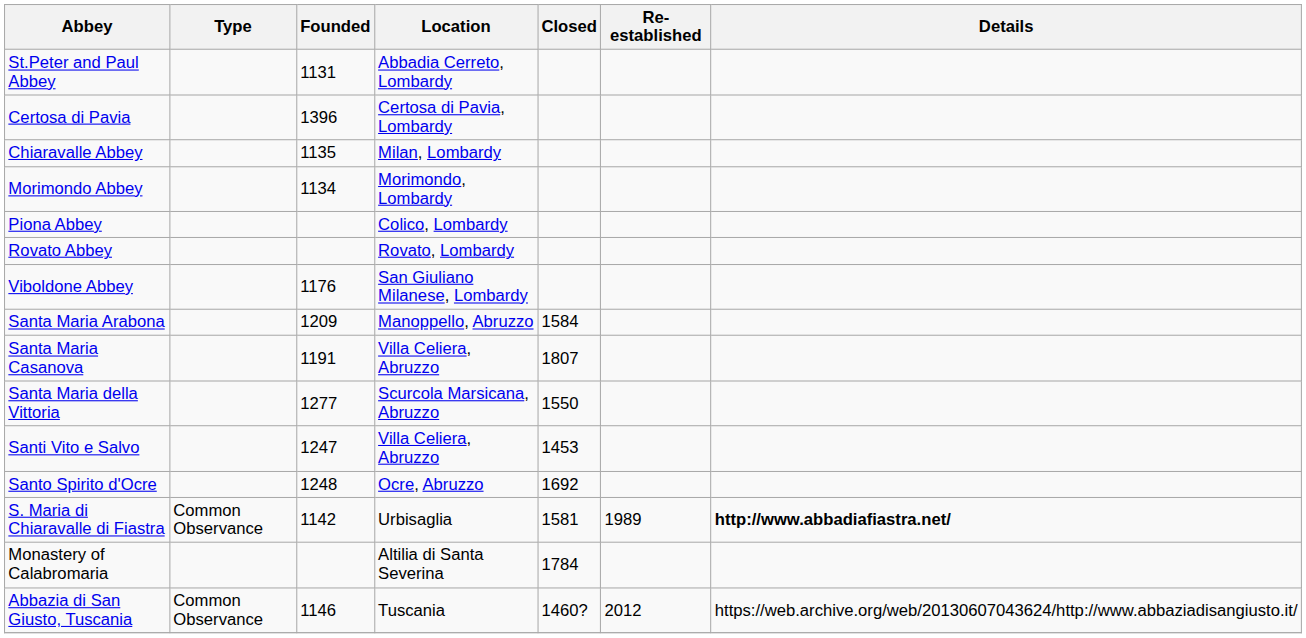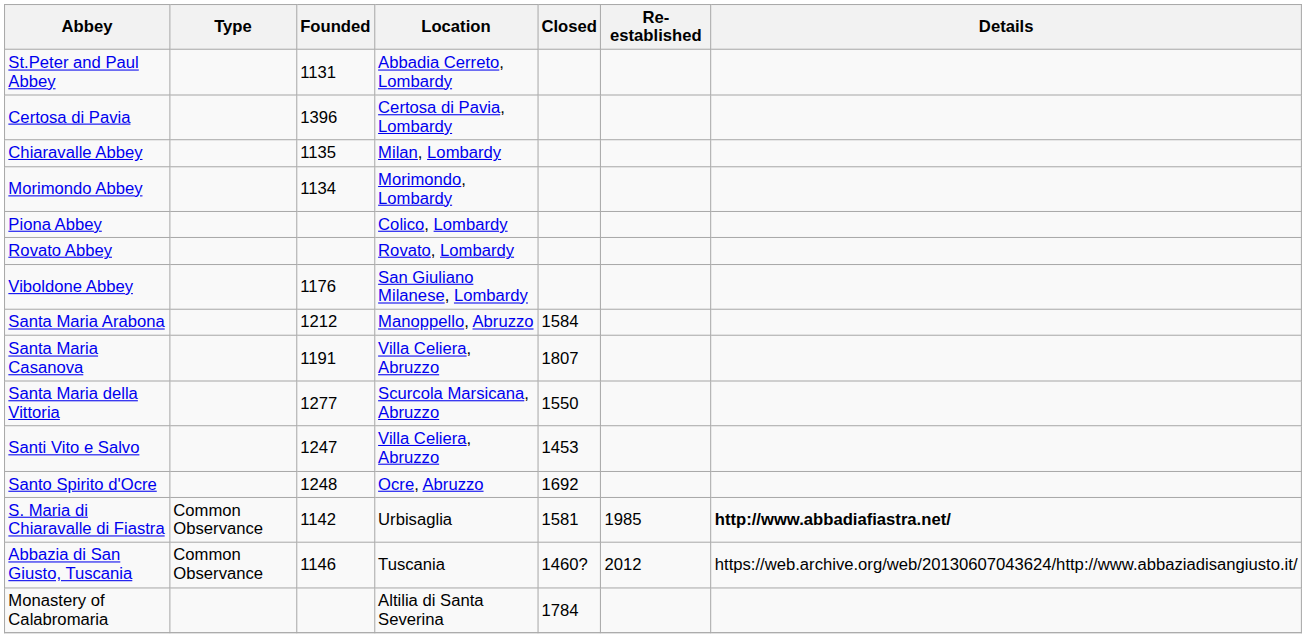Santa Maria Arabona | Founded: 1209 -> 1212
S. Maria di Chiaravalle di Fiastra | Re-established: 1989 -> 1985
rows swapped: Monastery of Calabromaria <-> Abbazia di San Giusto, Tuscania
